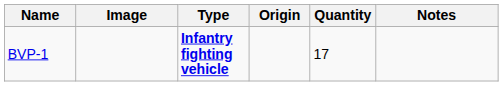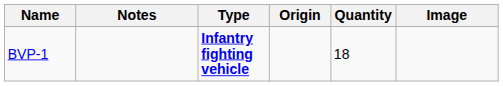columns swapped: Image <-> Notes
BVP-1 | Quantity: 17 -> 18
